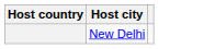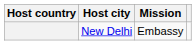+ column: Mission | Embassy
